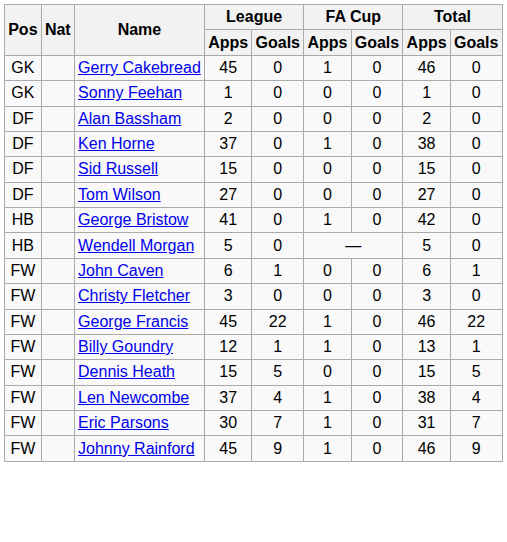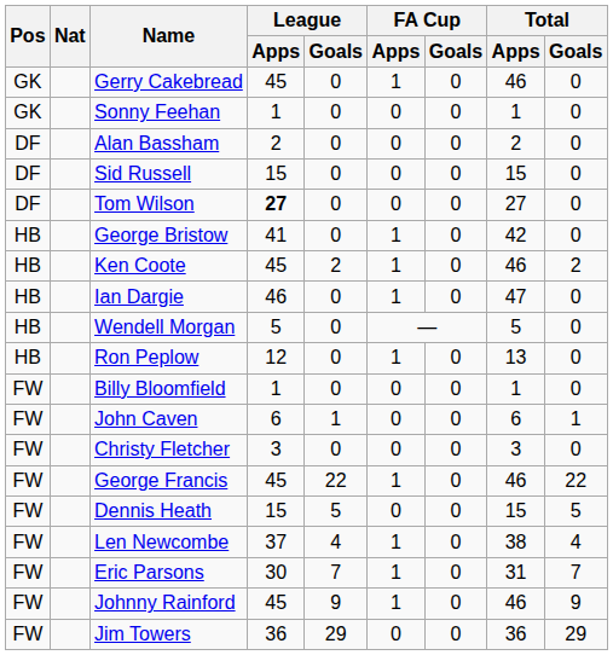- row: DF | Ken Horne | 37 | 0 | 1 | 0 | 38 | 0
Tom Wilson | League / Apps: normal -> bold
+ row: HB | Ken Coote | 45 | 2 | 1 | 0 | 46 | 2
+ row: HB | Ian Dargie | 46 | 0 | 1 | 0 | 47 | 0
+ row: HB | Ron Peplow | 12 | 0 | 1 | 0 | 13 | 0
+ row: FW | Billy Bloomfield | 1 | 0 | 0 | 0 | 1 | 0
- row: FW | Billy Goundry | 12 | 1 | 1 | 0 | 13 | 1
+ row: FW | Jim Towers | 36 | 29 | 0 | 0 | 36 | 29
